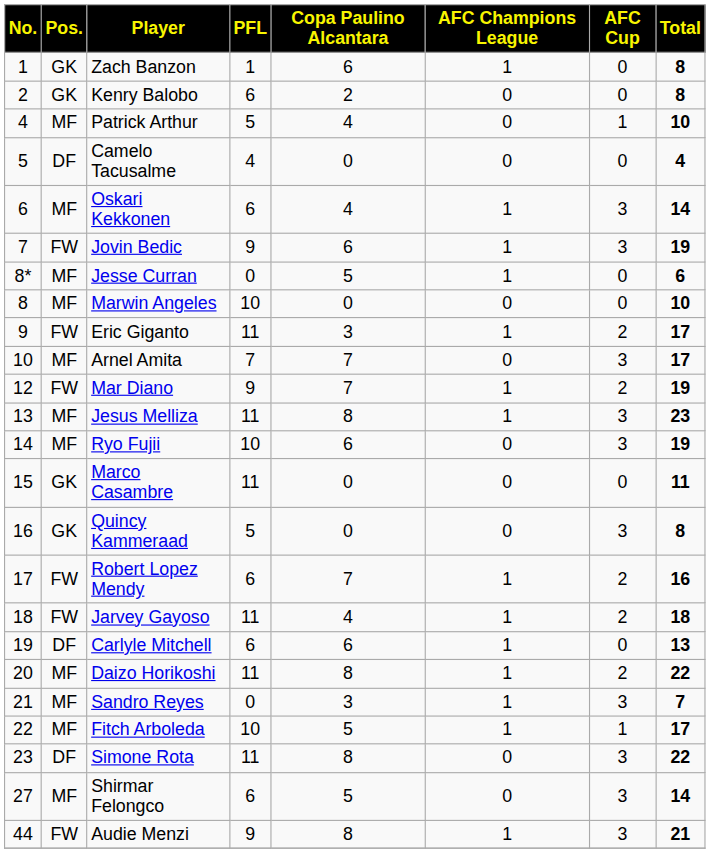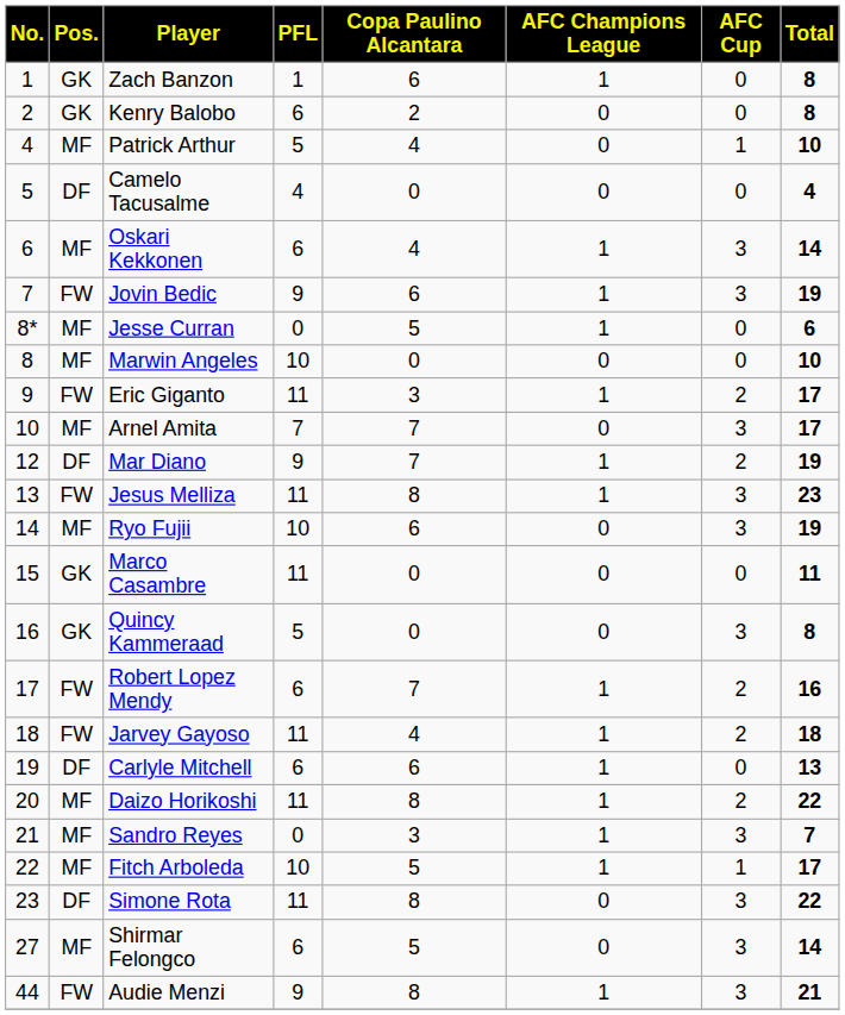Mar Diano | Pos.: FW -> DF
Jesus Melliza | Pos.: MF -> FW
